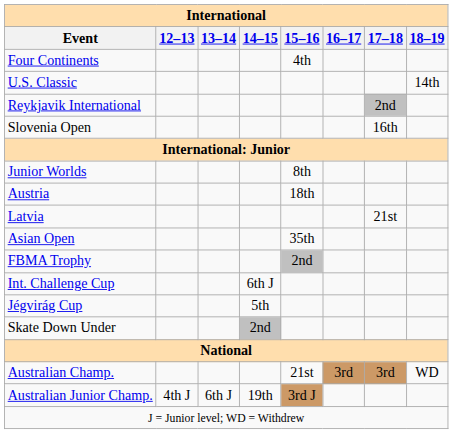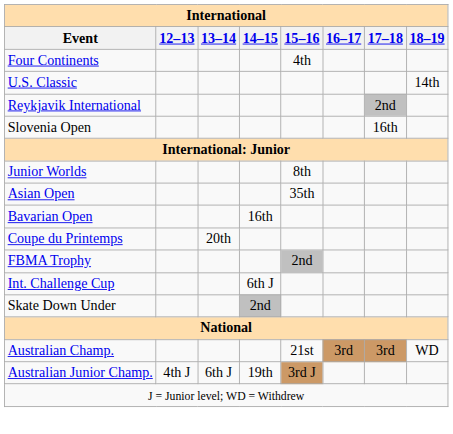- row: Austria | 18th
- row: Latvia | 21st
+ row: Bavarian Open | 16th
+ row: Coupe du Printemps | 20th
- row: Jégvirág Cup | 5th
